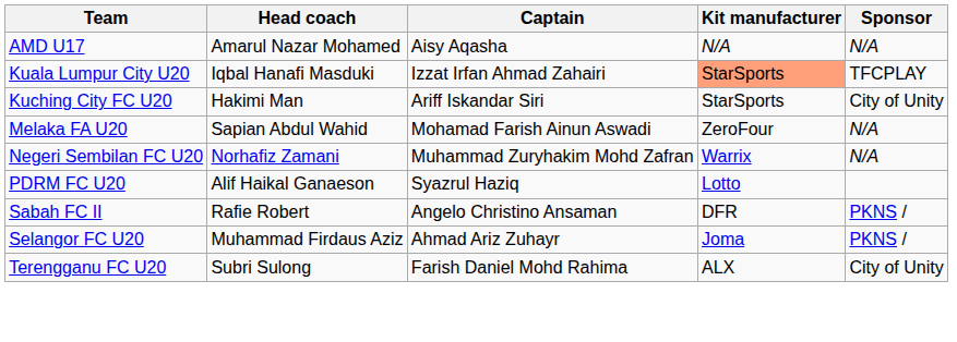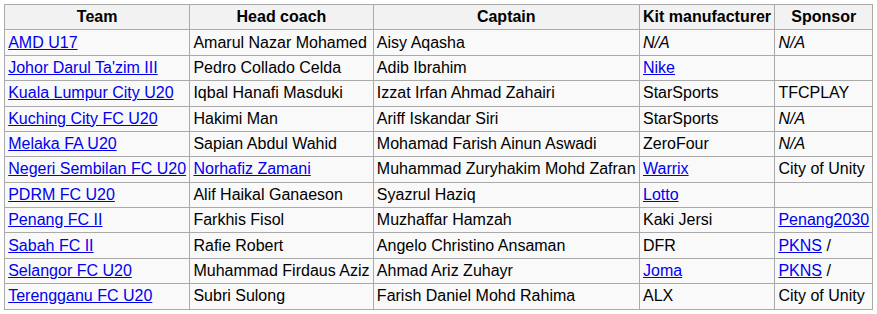+ row: Johor Darul Ta'zim III | Pedro Collado Celda | Adib Ibrahim | Nike
Kuala Lumpur City U20 | Kit manufacturer: lightsalmon background -> no background
Kuching City FC U20 | Sponsor: City of Unity -> N/A
Negeri Sembilan FC U20 | Sponsor: N/A -> City of Unity
+ row: Penang FC II | Farkhis Fisol | Muzhaffar Hamzah | Kaki Jersi | Penang2030
